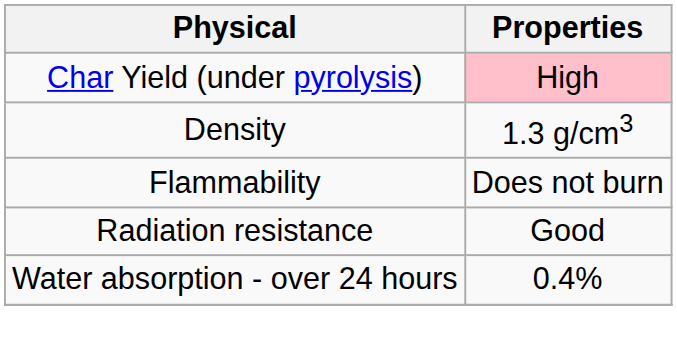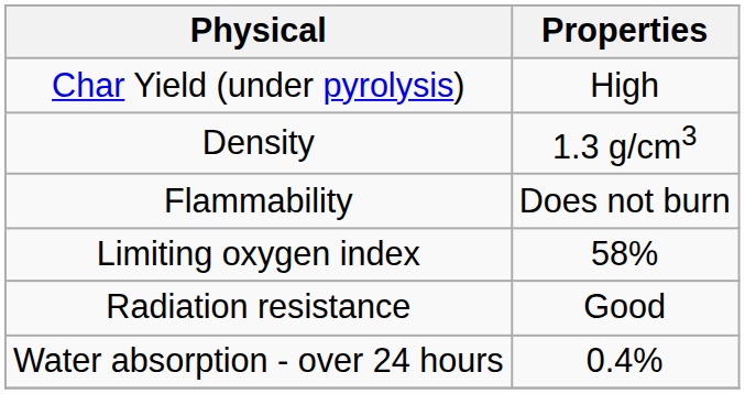Char Yield (under pyrolysis) | Properties: pink background -> no background
+ row: Limiting oxygen index | 58%
